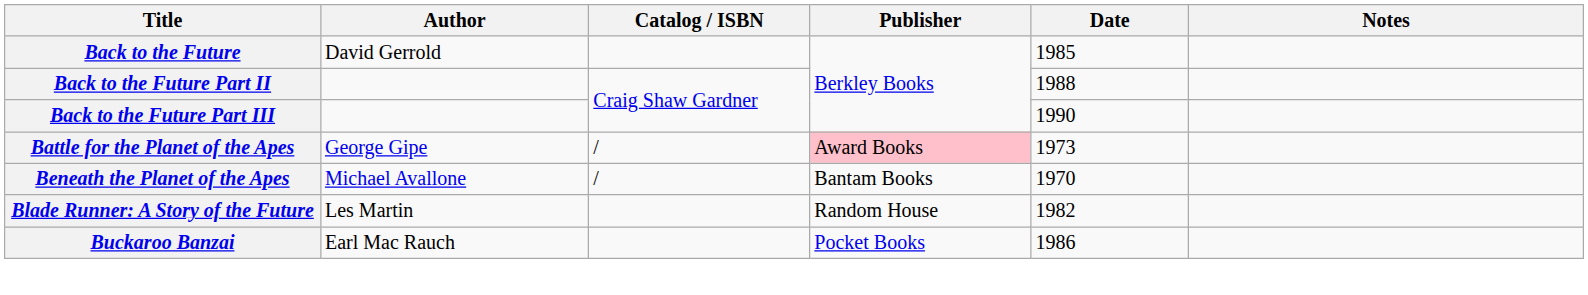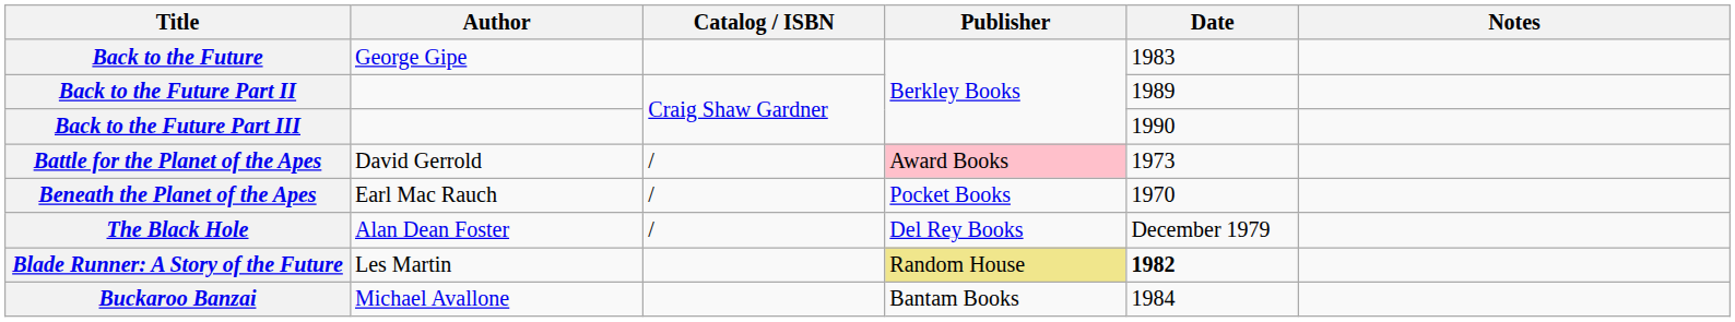Back to the Future | Author: David Gerrold -> George Gipe
Back to the Future | Date: 1985 -> 1983
Back to the Future Part II | Date: 1988 -> 1989
Battle for the Planet of the Apes | Author: George Gipe -> David Gerrold
Beneath the Planet of the Apes | Author: Michael Avallone -> Earl Mac Rauch
Beneath the Planet of the Apes | Publisher: Bantam Books -> Pocket Books
+ row: The Black Hole | Alan Dean Foster | / | Del Rey Books | December 1979
Blade Runner: A Story of the Future | Publisher: no background -> khaki background
Blade Runner: A Story of the Future | Date: normal -> bold
Buckaroo Banzai | Author: Earl Mac Rauch -> Michael Avallone
Buckaroo Banzai | Publisher: Pocket Books -> Bantam Books
Buckaroo Banzai | Date: 1986 -> 1984
